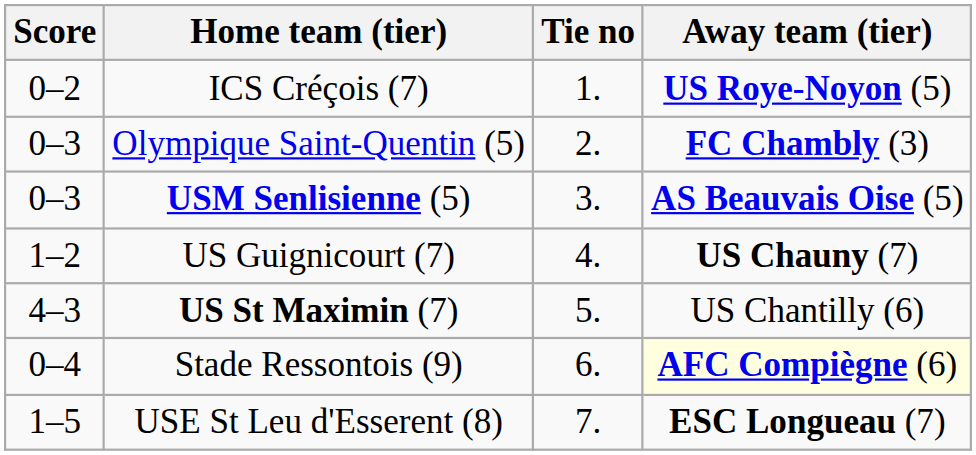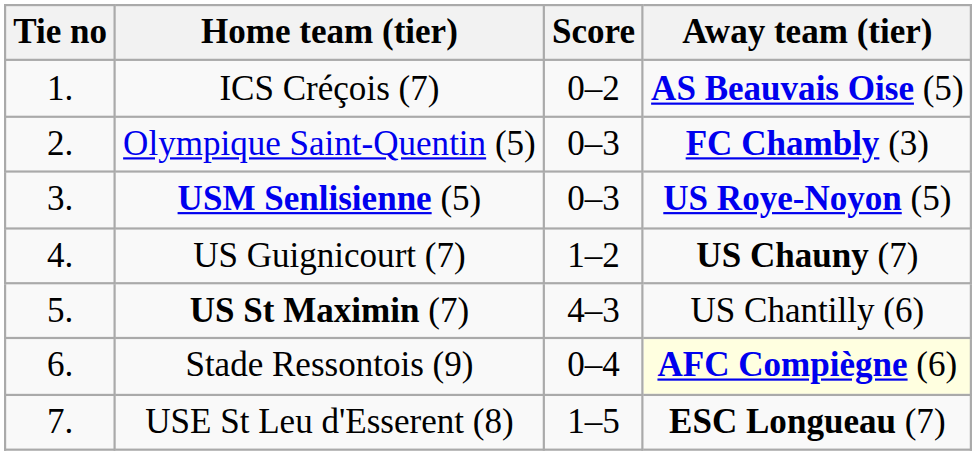columns swapped: Tie no <-> Score
ICS Créçois (7) | Away team (tier): US Roye-Noyon (5) -> AS Beauvais Oise (5)
USM Senlisienne (5) | Away team (tier): AS Beauvais Oise (5) -> US Roye-Noyon (5)
